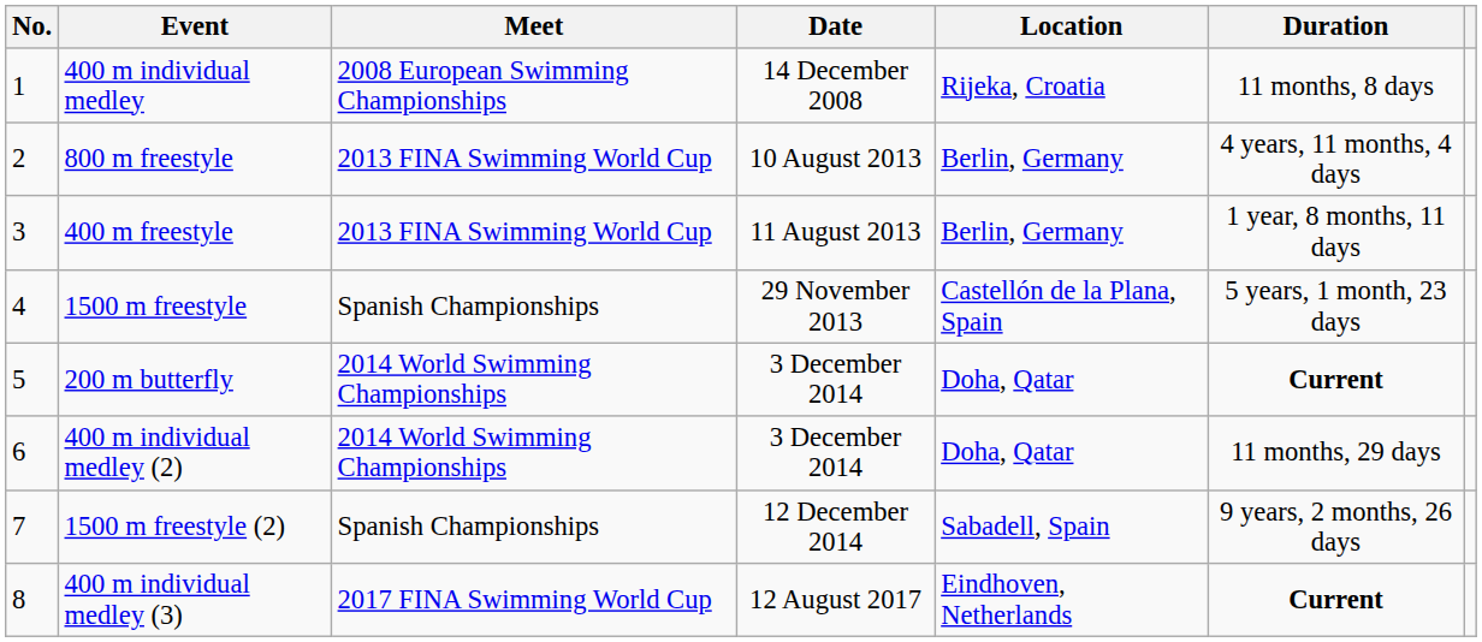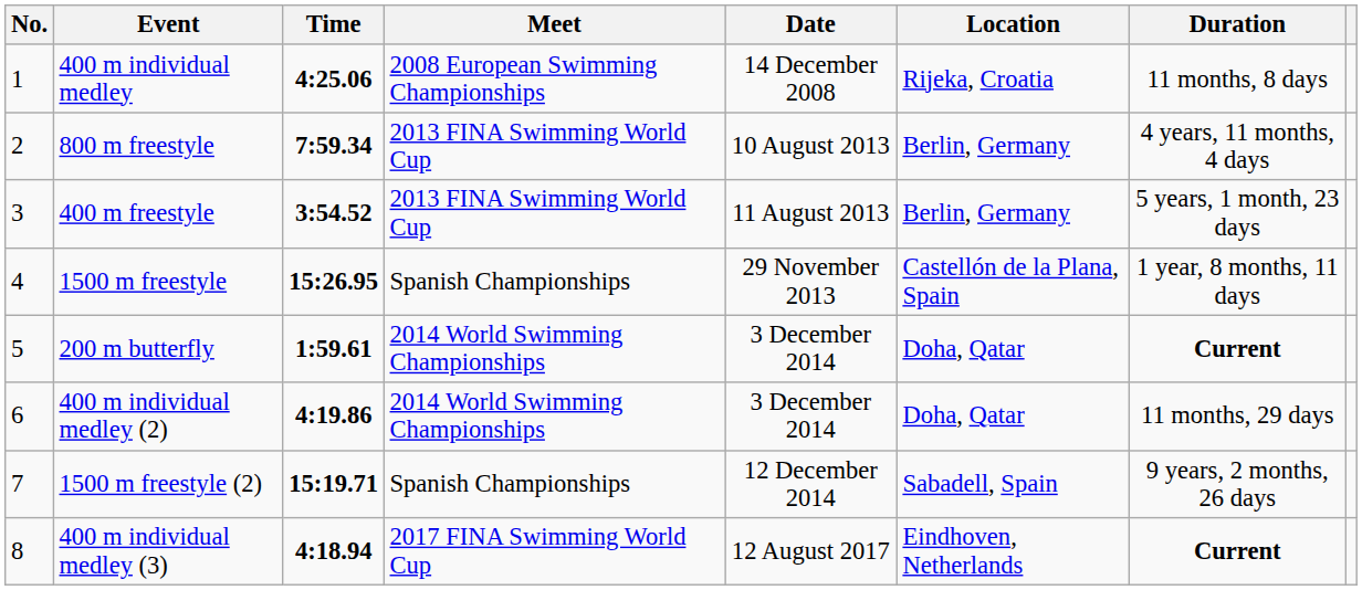+ column: Time | 4:25.06 | 7:59.34 | 3:54.52 | 15:26.95 | 1:59.61 | 4:19.86 | 15:19.71 | 4:18.94
400 m freestyle | Duration: 1 year, 8 months, 11 days -> 5 years, 1 month, 23 days
1500 m freestyle | Duration: 5 years, 1 month, 23 days -> 1 year, 8 months, 11 days
